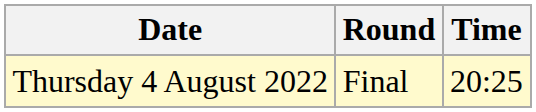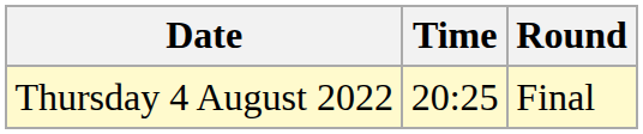columns swapped: Time <-> Round
